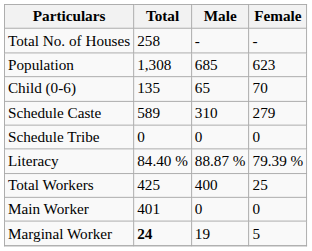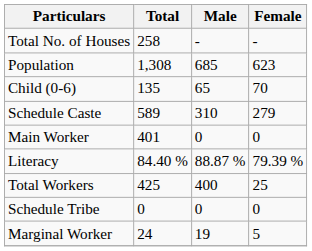rows swapped: Schedule Tribe <-> Main Worker
Marginal Worker | Total: bold -> normal
